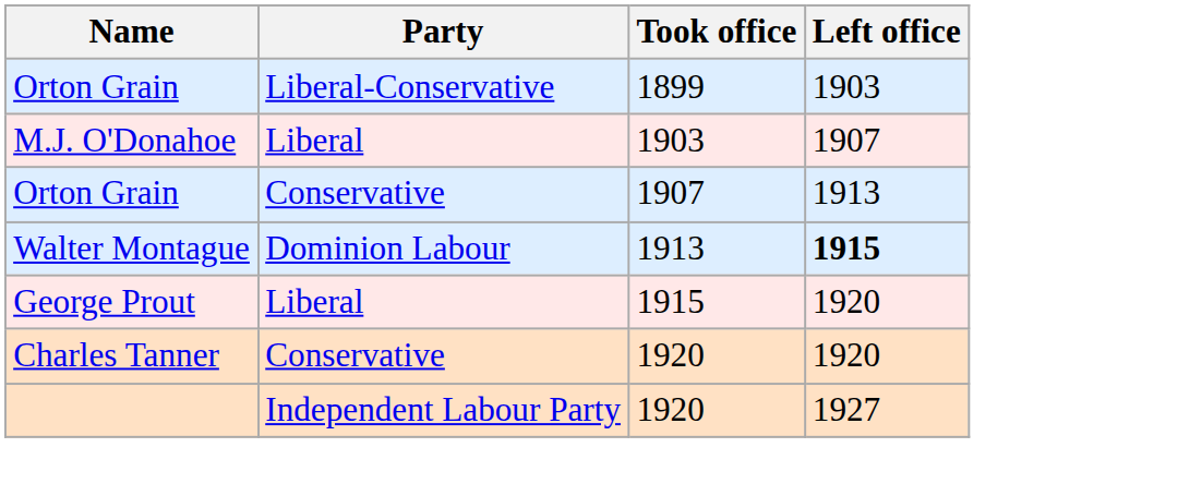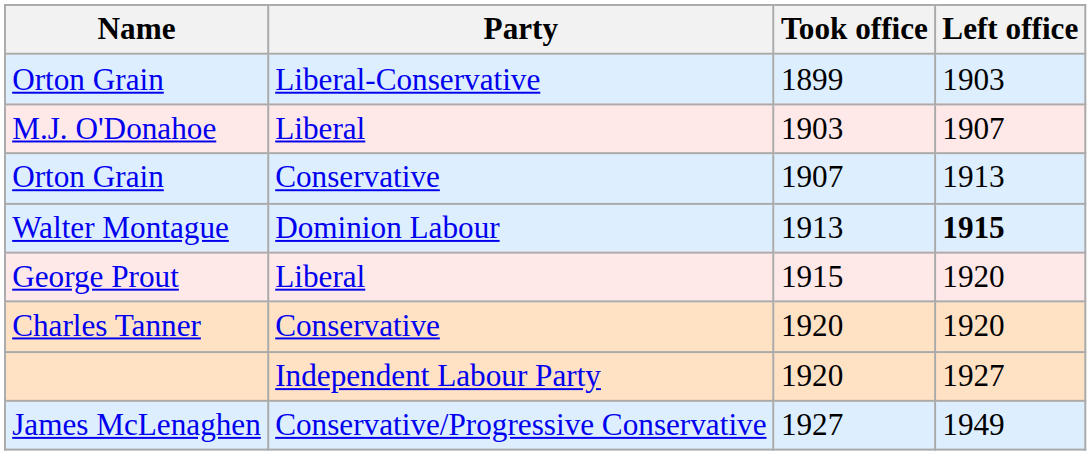+ row: James McLenaghen | Conservative/Progressive Conservative | 1927 | 1949
